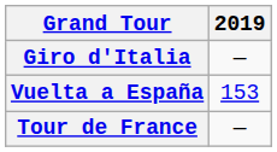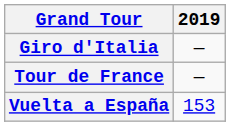rows swapped: Tour de France <-> Vuelta a España
